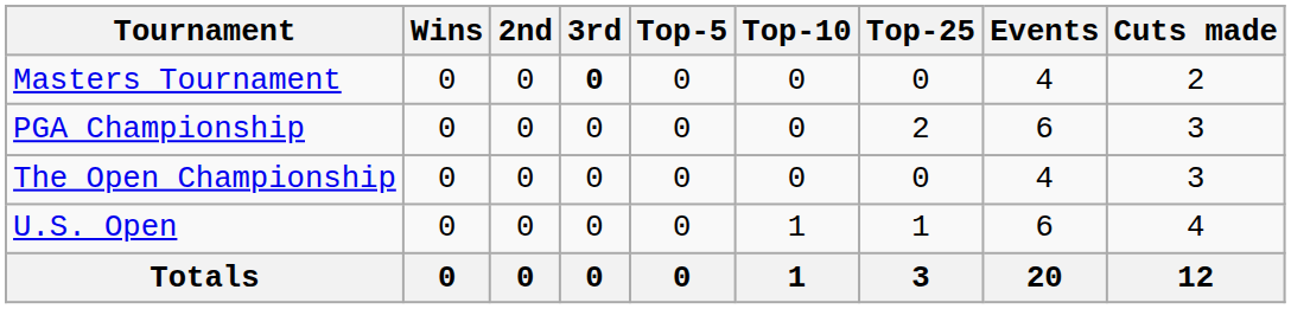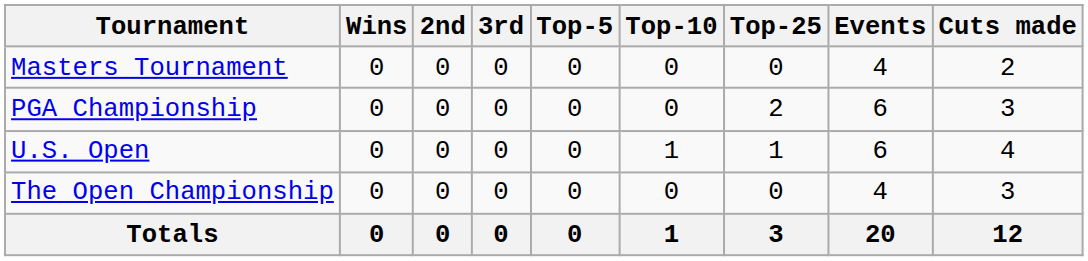Masters Tournament | 3rd: bold -> normal
rows swapped: U.S. Open <-> The Open Championship
